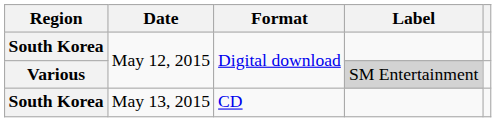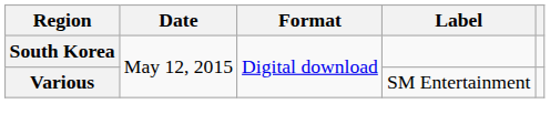Various | Label: lightgrey background -> no background
- row: South Korea | May 13, 2015 | CD
